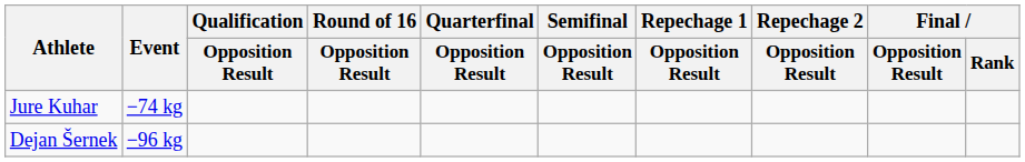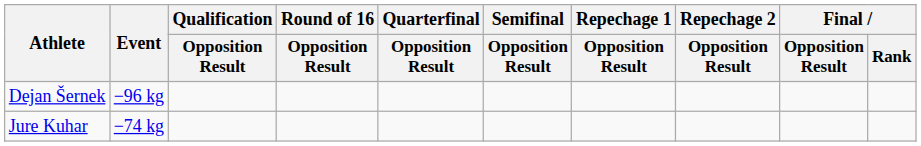rows swapped: Jure Kuhar <-> Dejan Šernek
